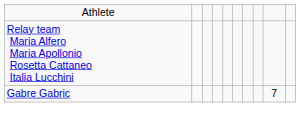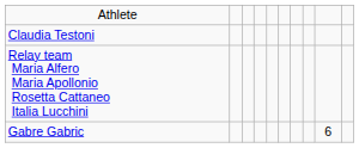+ row: Claudia Testoni
Gabre Gabric | column 9: 7 -> 6
